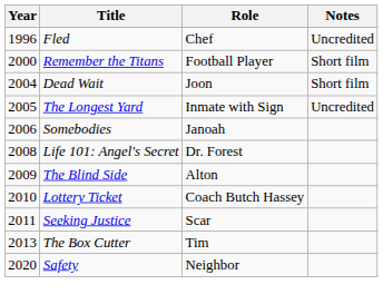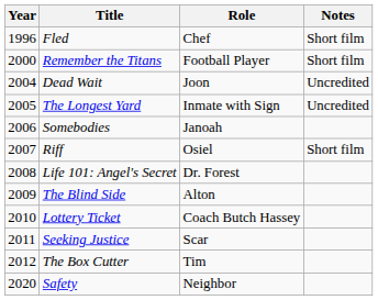Fled | Notes: Uncredited -> Short film
Dead Wait | Notes: Short film -> Uncredited
+ row: 2007 | Riff | Osiel | Short film
The Box Cutter | Year: 2013 -> 2012
